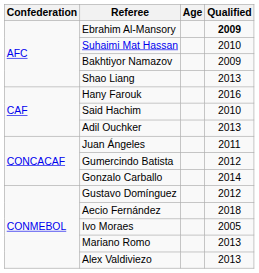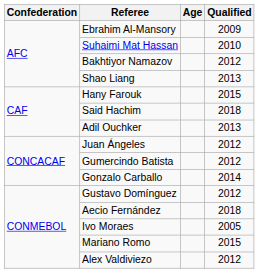Ebrahim Al-Mansory | Qualified: bold -> normal
Bakhtiyor Namazov | Qualified: 2009 -> 2012
Hany Farouk | Qualified: 2016 -> 2015
Said Hachim | Qualified: 2010 -> 2018
Juan Ángeles | Qualified: 2011 -> 2012
Mariano Romo | Qualified: 2013 -> 2015
Alex Valdiviezo | Qualified: 2013 -> 2012
